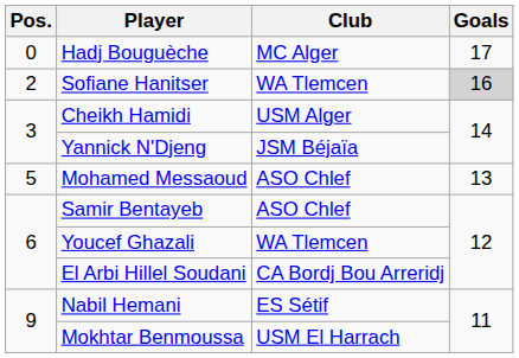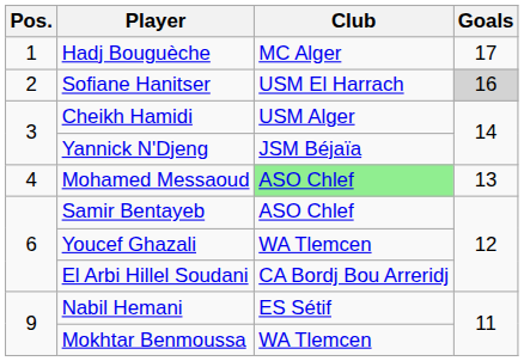Hadj Bouguèche | Pos.: 0 -> 1
Sofiane Hanitser | Club: WA Tlemcen -> USM El Harrach
Mohamed Messaoud | Pos.: 5 -> 4
Mohamed Messaoud | Club: no background -> lightgreen background
Mokhtar Benmoussa | Club: USM El Harrach -> WA Tlemcen
